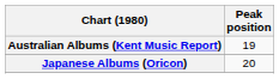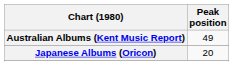Australian Albums (Kent Music Report) | Peak position: 19 -> 49
